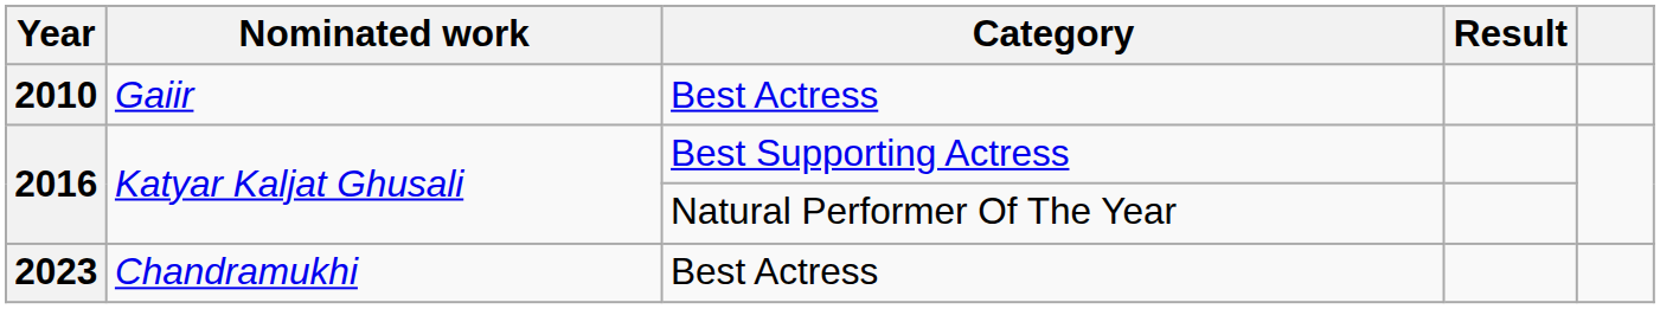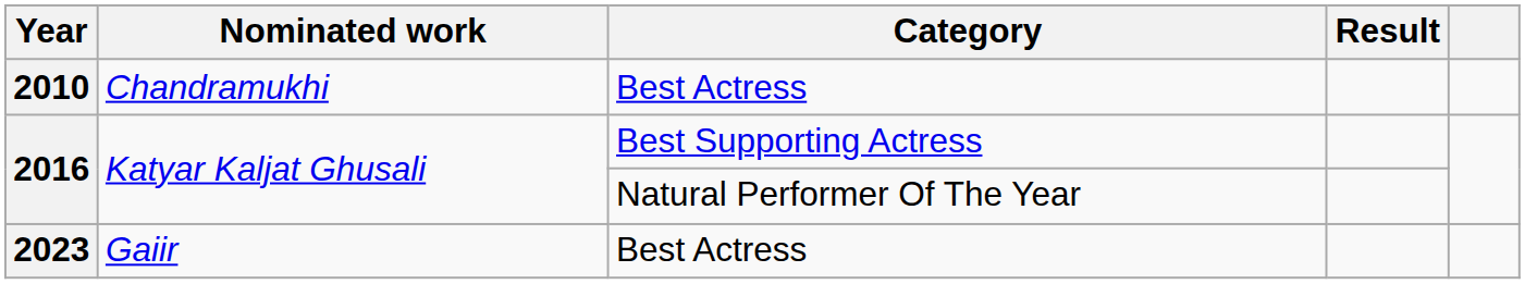2010 | Nominated work: Gaiir -> Chandramukhi
2023 | Nominated work: Chandramukhi -> Gaiir
